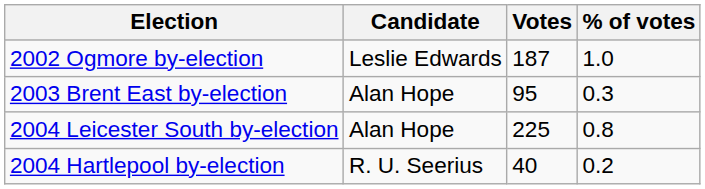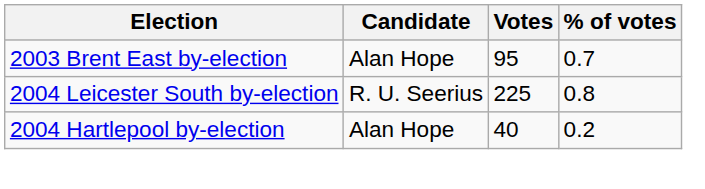- row: 2002 Ogmore by-election | Leslie Edwards | 187 | 1.0
2003 Brent East by-election | % of votes: 0.3 -> 0.7
2004 Leicester South by-election | Candidate: Alan Hope -> R. U. Seerius
2004 Hartlepool by-election | Candidate: R. U. Seerius -> Alan Hope
